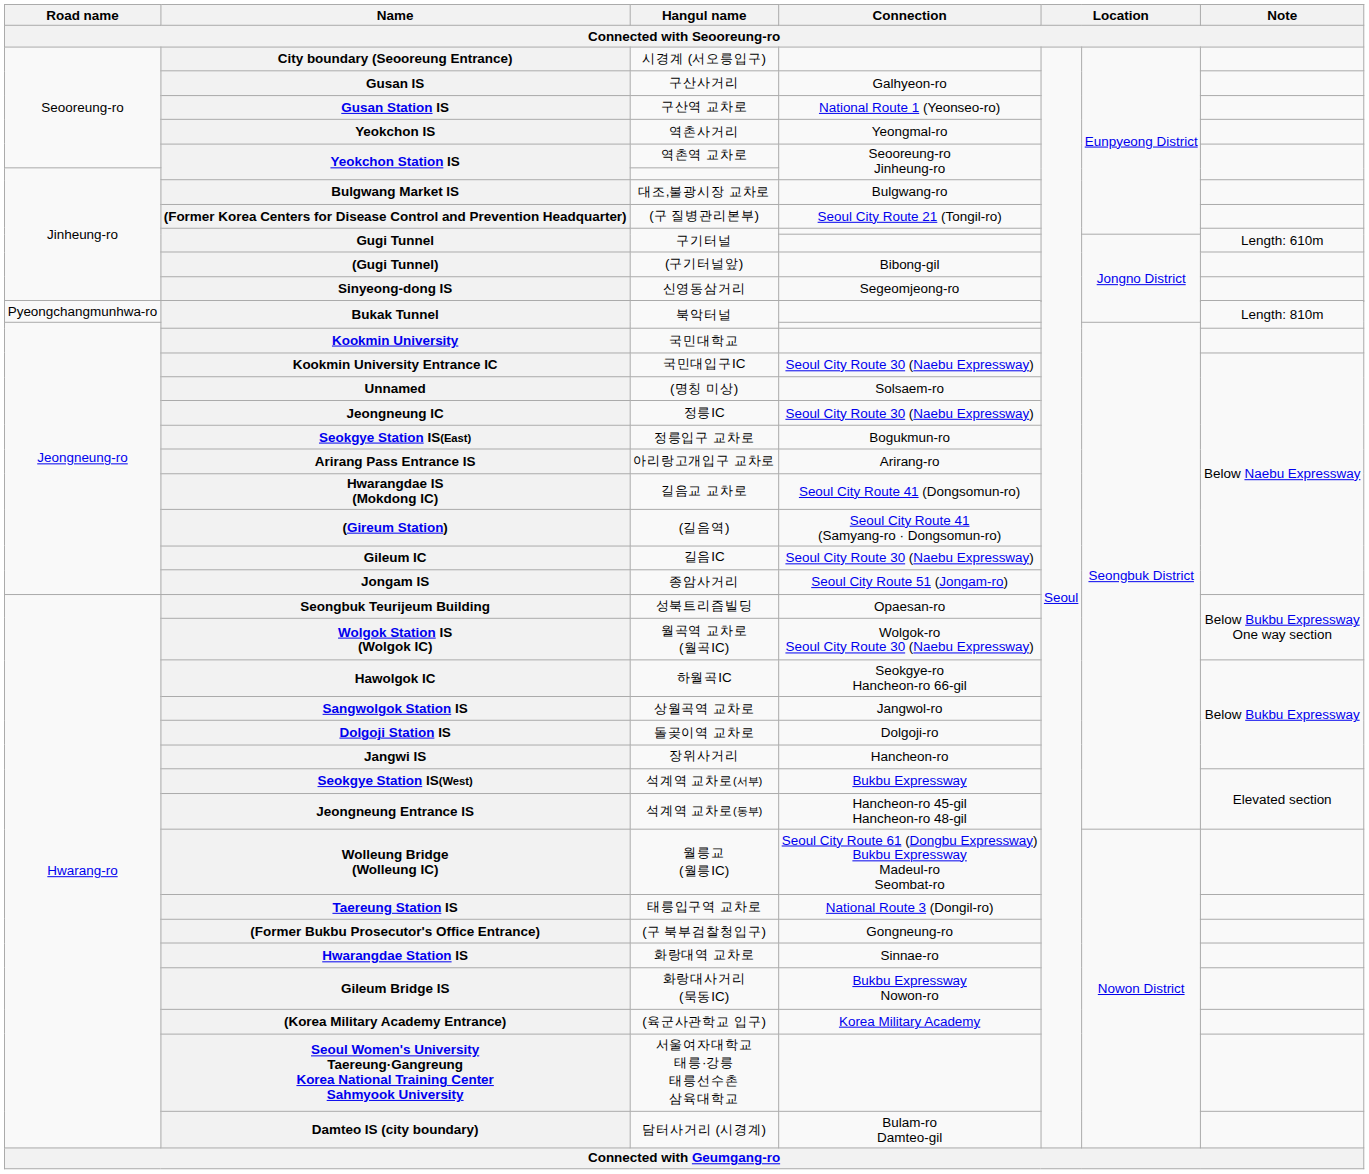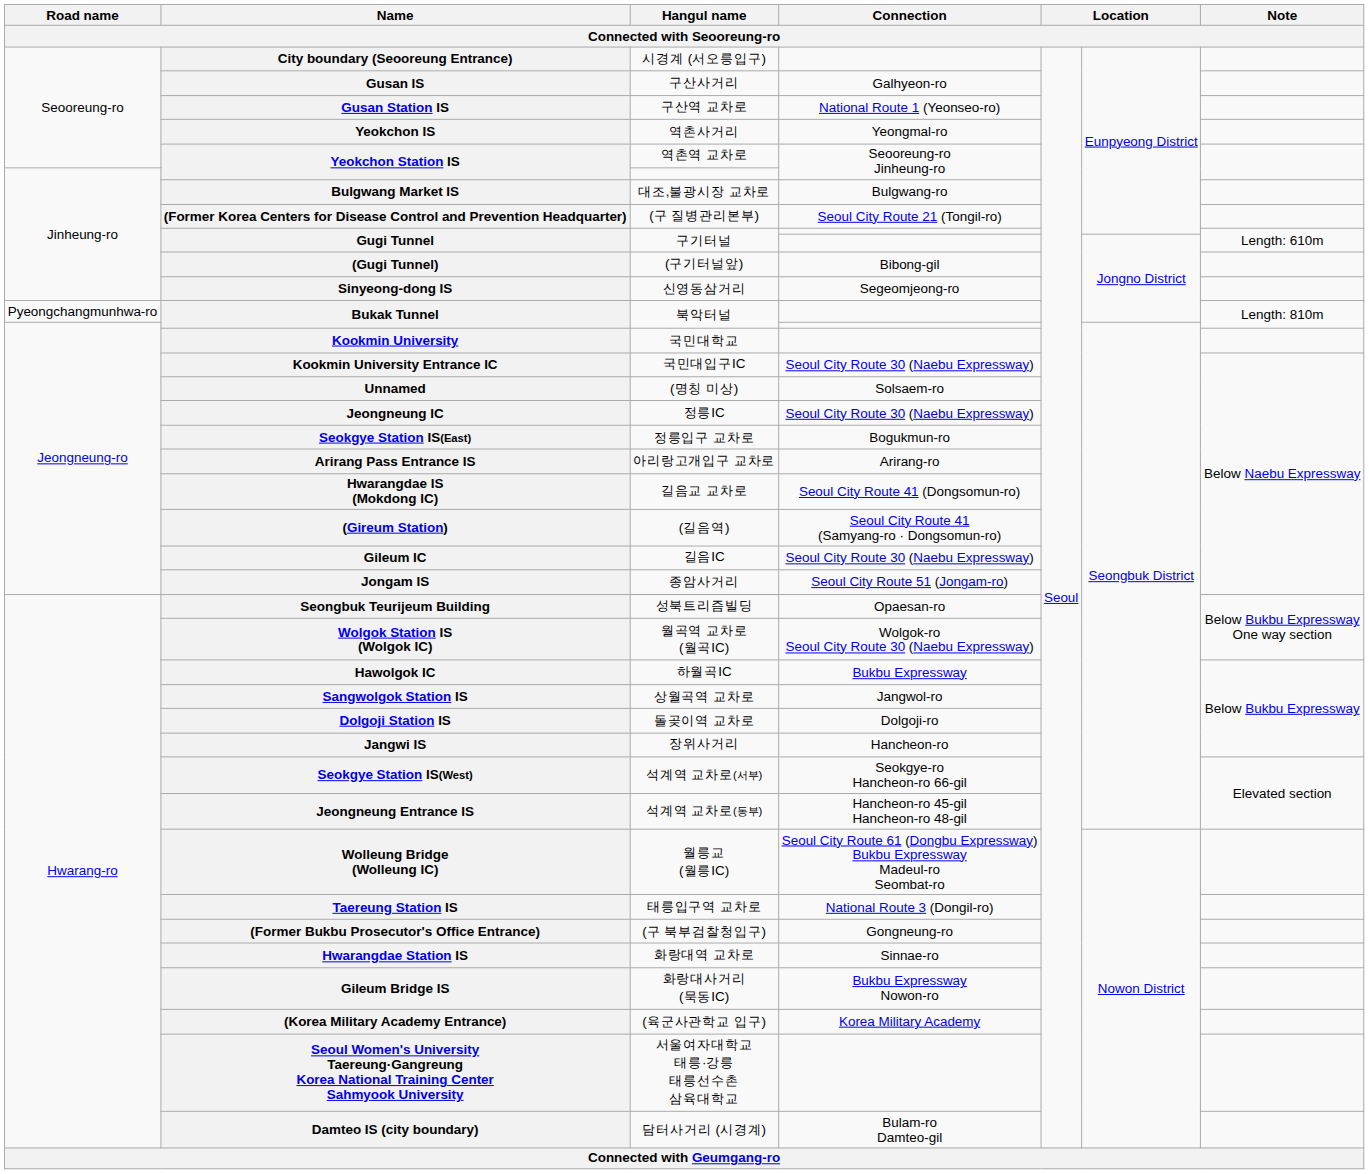하월곡IC | Connection: Seokgye-ro Hancheon-ro 66-gil -> Bukbu Expressway
석계역 교차로(서부) | Connection: Bukbu Expressway -> Seokgye-ro Hancheon-ro 66-gil
